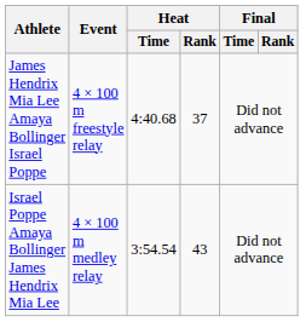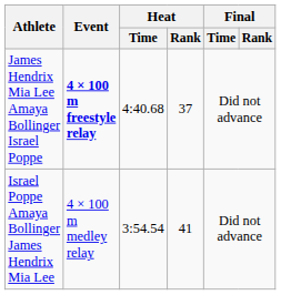James Hendrix Mia Lee Amaya Bollinger Israel Poppe | Event: normal -> bold
Israel Poppe Amaya Bollinger James Hendrix Mia Lee | Heat / Rank: 43 -> 41
